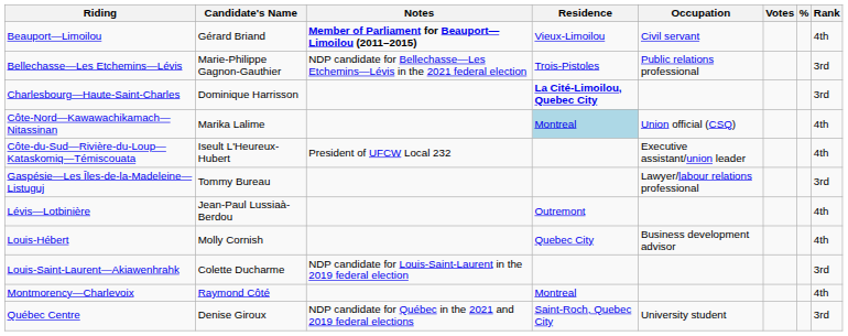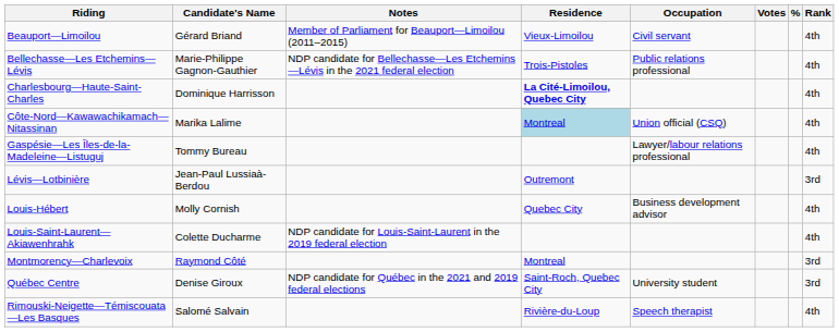Beauport—Limoilou | Notes: bold -> normal
Bellechasse—Les Etchemins—Lévis | Rank: 3rd -> 4th
Charlesbourg—Haute-Saint-Charles | Rank: 3rd -> 4th
- row: Côte-du-Sud—Rivière-du-Loup—Kataskomiq—Témiscouata | Iseult L'Heureux-Hubert | President of UFCW Local 232 | Executive assistant/union leader | 4th
Gaspésie—Les Îles-de-la-Madeleine—Listuguj | Rank: 3rd -> 4th
Lévis—Lotbinière | Rank: 4th -> 3rd
Louis-Saint-Laurent—Akiawenhrahk | Rank: 3rd -> 4th
Montmorency—Charlevoix | Rank: 4th -> 3rd
+ row: Rimouski-Neigette—Témiscouata—Les Basques | Salomé Salvain | Rivière-du-Loup | Speech therapist | 4th
